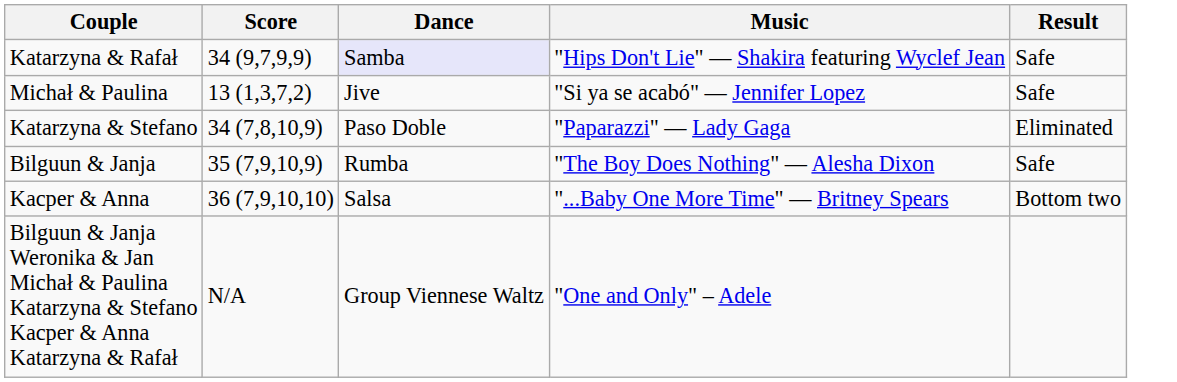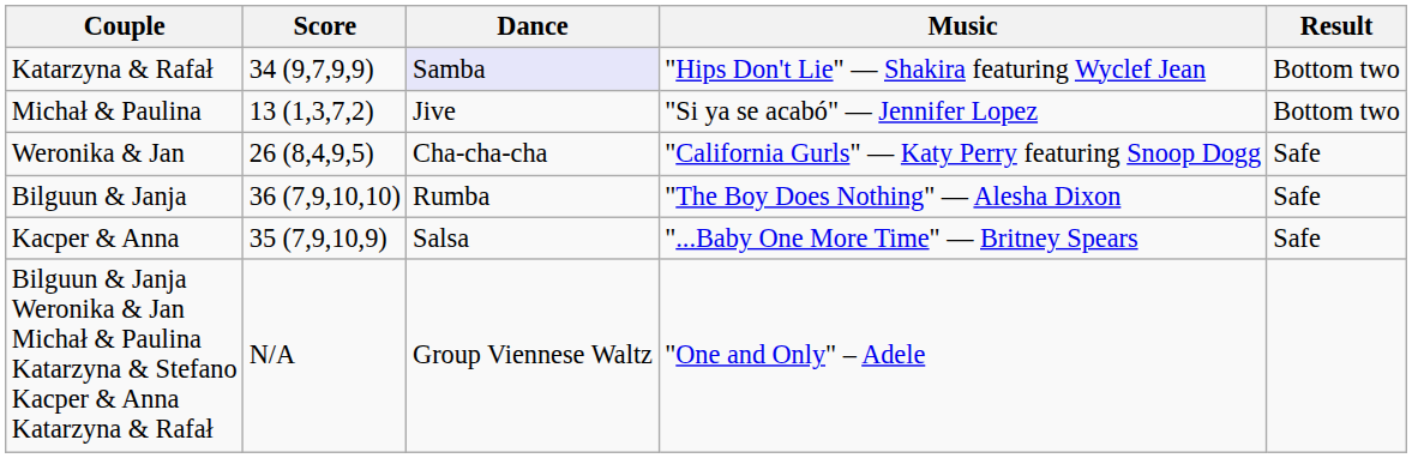Katarzyna & Rafał | Result: Safe -> Bottom two
Michał & Paulina | Result: Safe -> Bottom two
- row: Katarzyna & Stefano | 34 (7,8,10,9) | Paso Doble | "Paparazzi" — Lady Gaga | Eliminated
+ row: Weronika & Jan | 26 (8,4,9,5) | Cha-cha-cha | "California Gurls" — Katy Perry featuring Snoop Dogg | Safe
Bilguun & Janja | Score: 35 (7,9,10,9) -> 36 (7,9,10,10)
Kacper & Anna | Score: 36 (7,9,10,10) -> 35 (7,9,10,9)
Kacper & Anna | Result: Bottom two -> Safe
